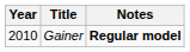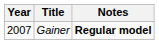Gainer | Year: 2010 -> 2007
